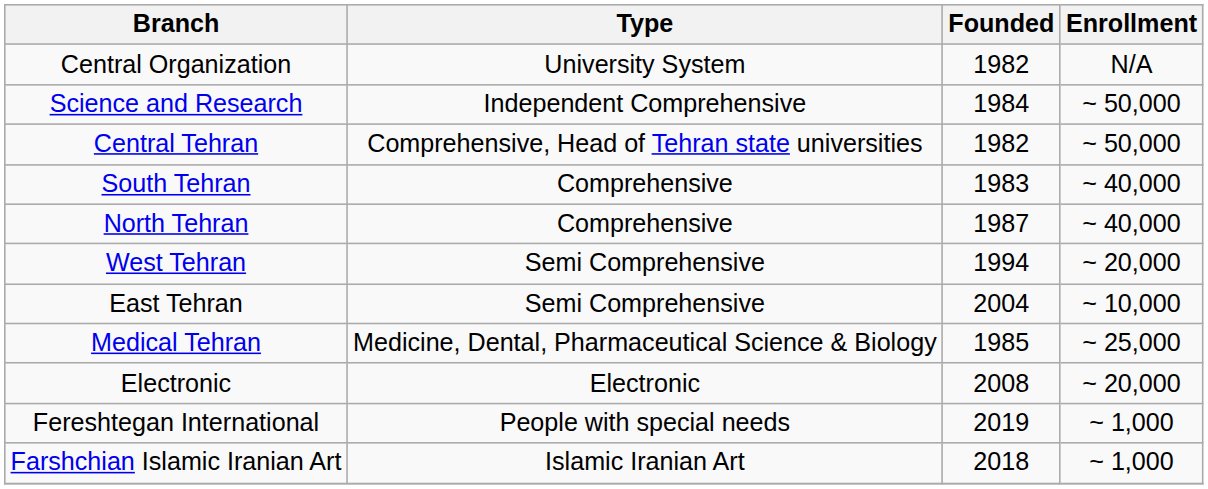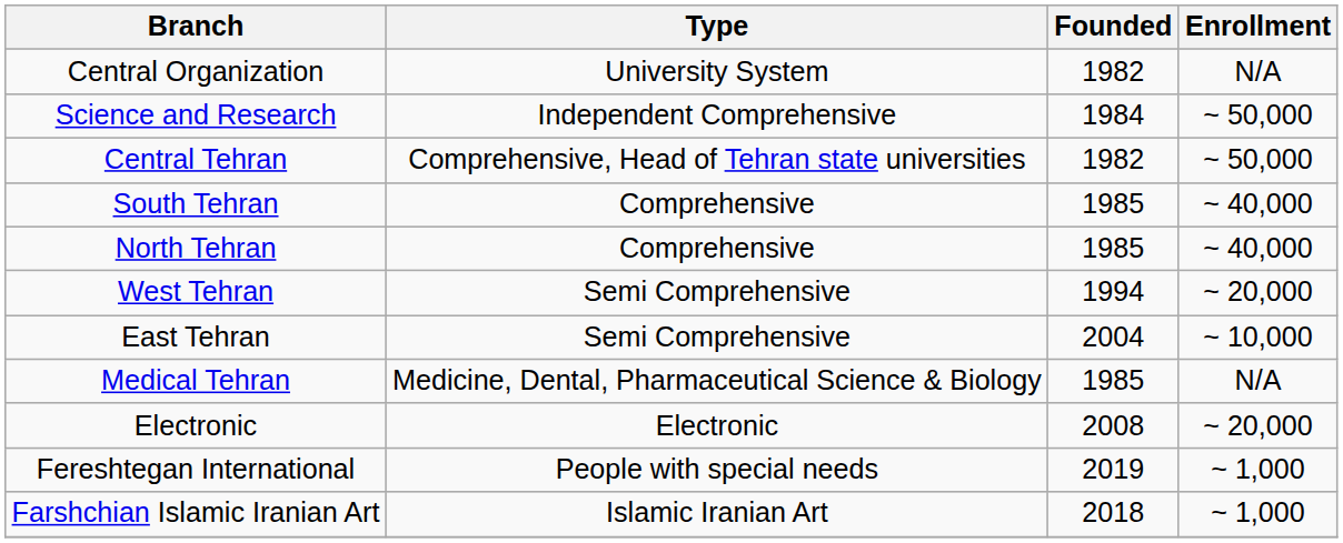South Tehran | Founded: 1983 -> 1985
North Tehran | Founded: 1987 -> 1985
Medical Tehran | Enrollment: ~ 25,000 -> N/A
